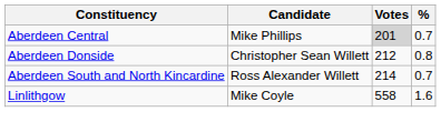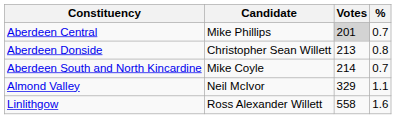Aberdeen Donside | Votes: 212 -> 213
Aberdeen South and North Kincardine | Candidate: Ross Alexander Willett -> Mike Coyle
+ row: Almond Valley | Neil McIvor | 329 | 1.1
Linlithgow | Candidate: Mike Coyle -> Ross Alexander Willett
